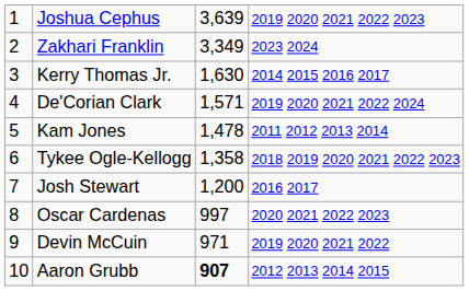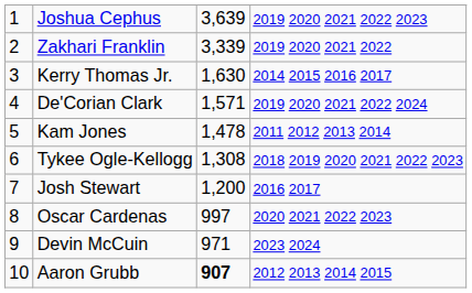Zakhari Franklin | column 3: 3,349 -> 3,339
Zakhari Franklin | column 4: 2023 2024 -> 2019 2020 2021 2022
Tykee Ogle-Kellogg | column 3: 1,358 -> 1,308
Devin McCuin | column 4: 2019 2020 2021 2022 -> 2023 2024
